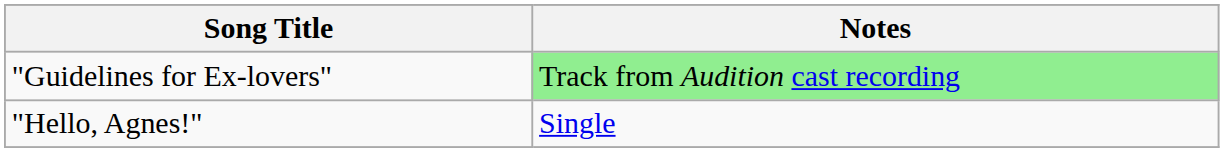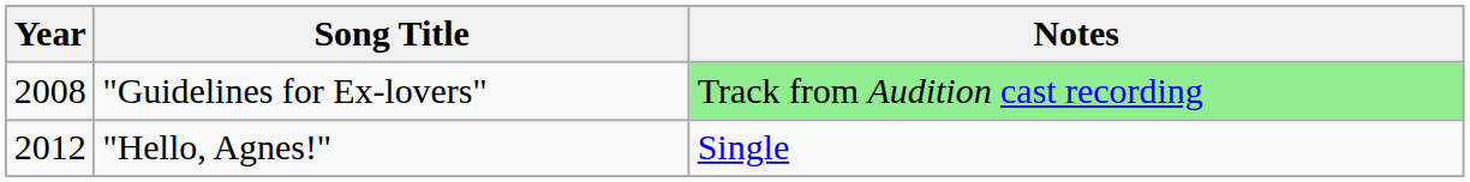+ column: Year | 2008 | 2012
